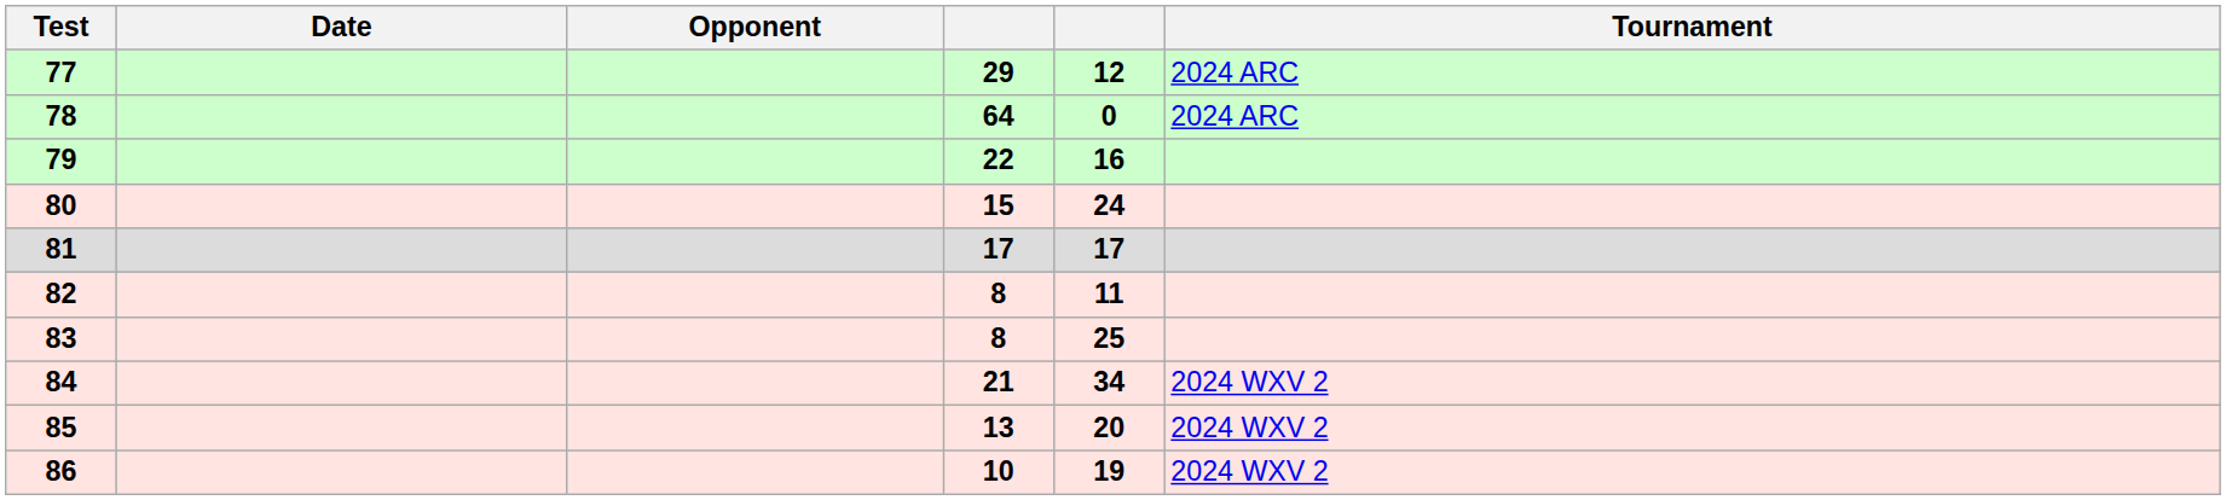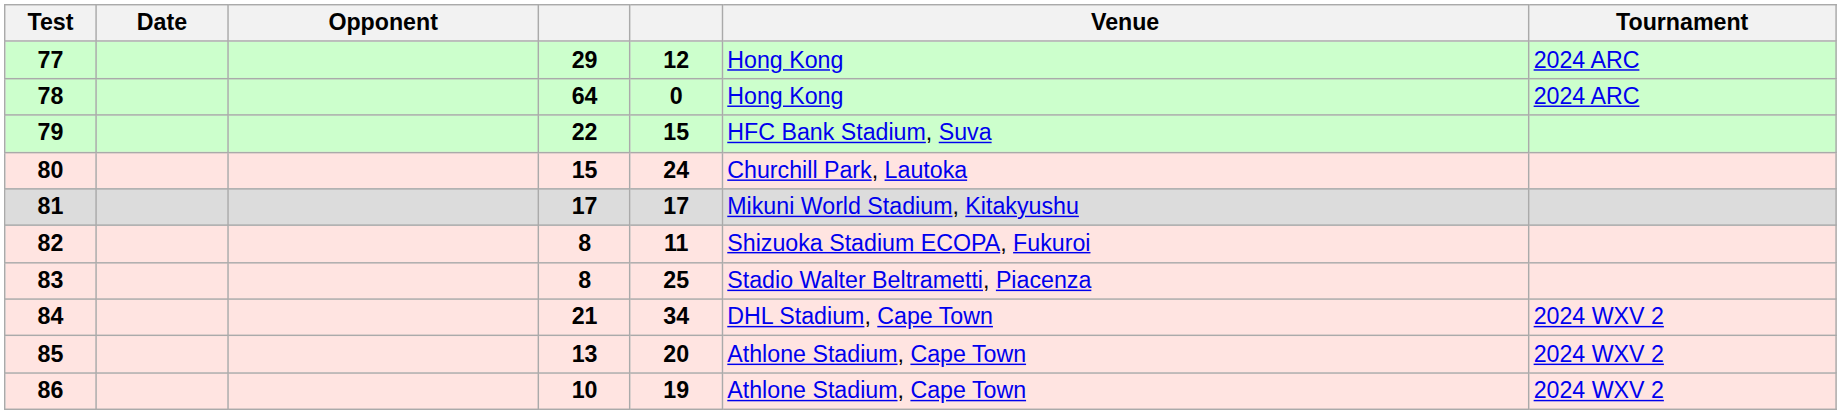+ column: Venue | Hong Kong | Hong Kong | HFC Bank Stadium, Suva | Churchill Park, Lautoka | Mikuni World Stadium, Kitakyushu | Shizuoka Stadium ECOPA, Fukuroi | Stadio Walter Beltrametti, Piacenza | DHL Stadium, Cape Town | Athlone Stadium, Cape Town | Athlone Stadium, Cape Town
79 | column 5: 16 -> 15
